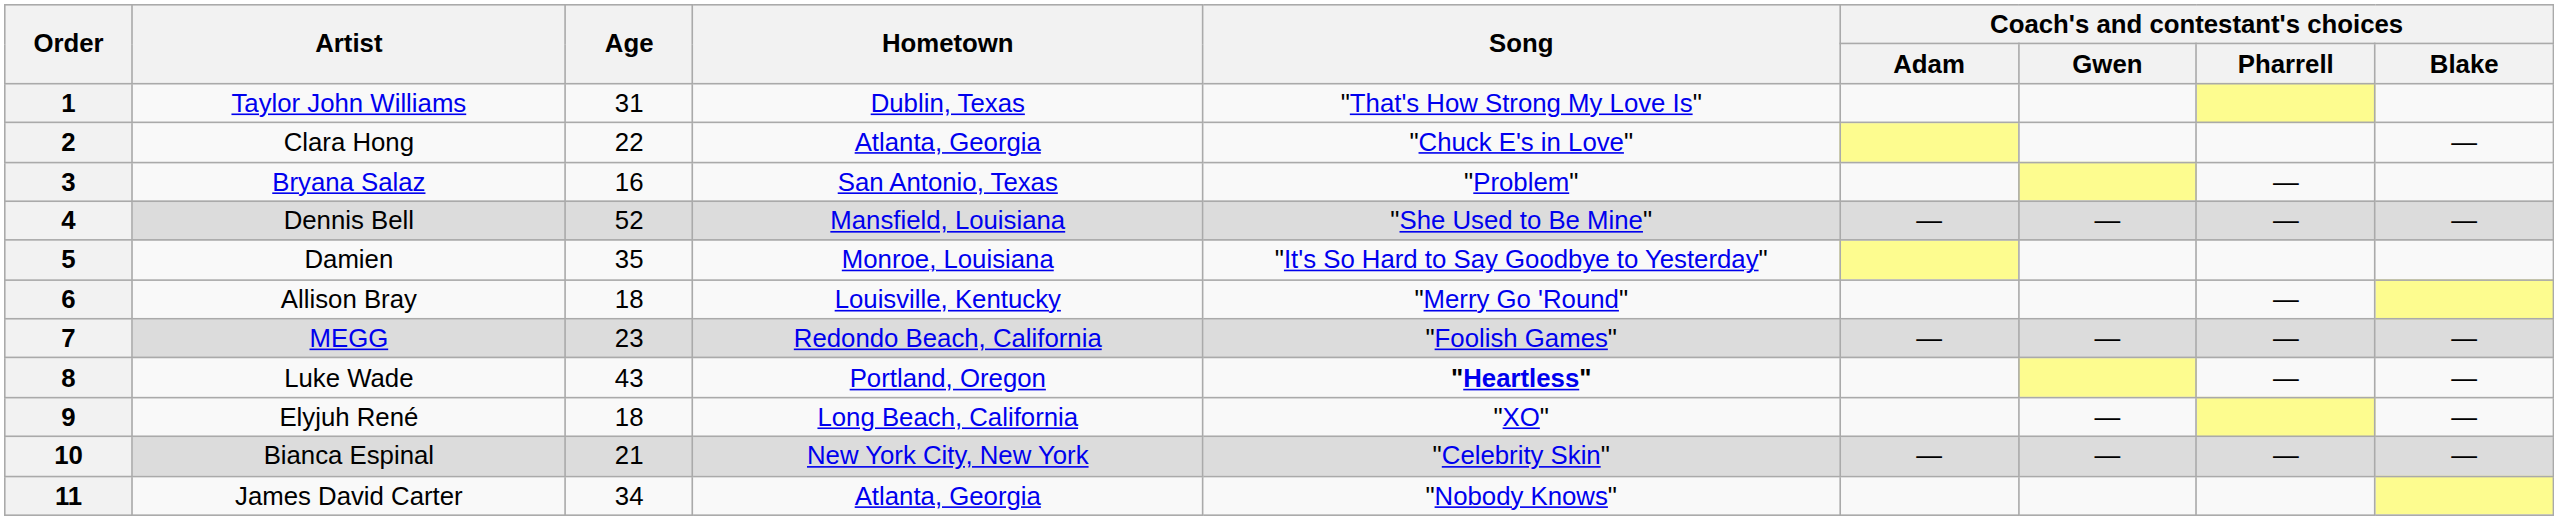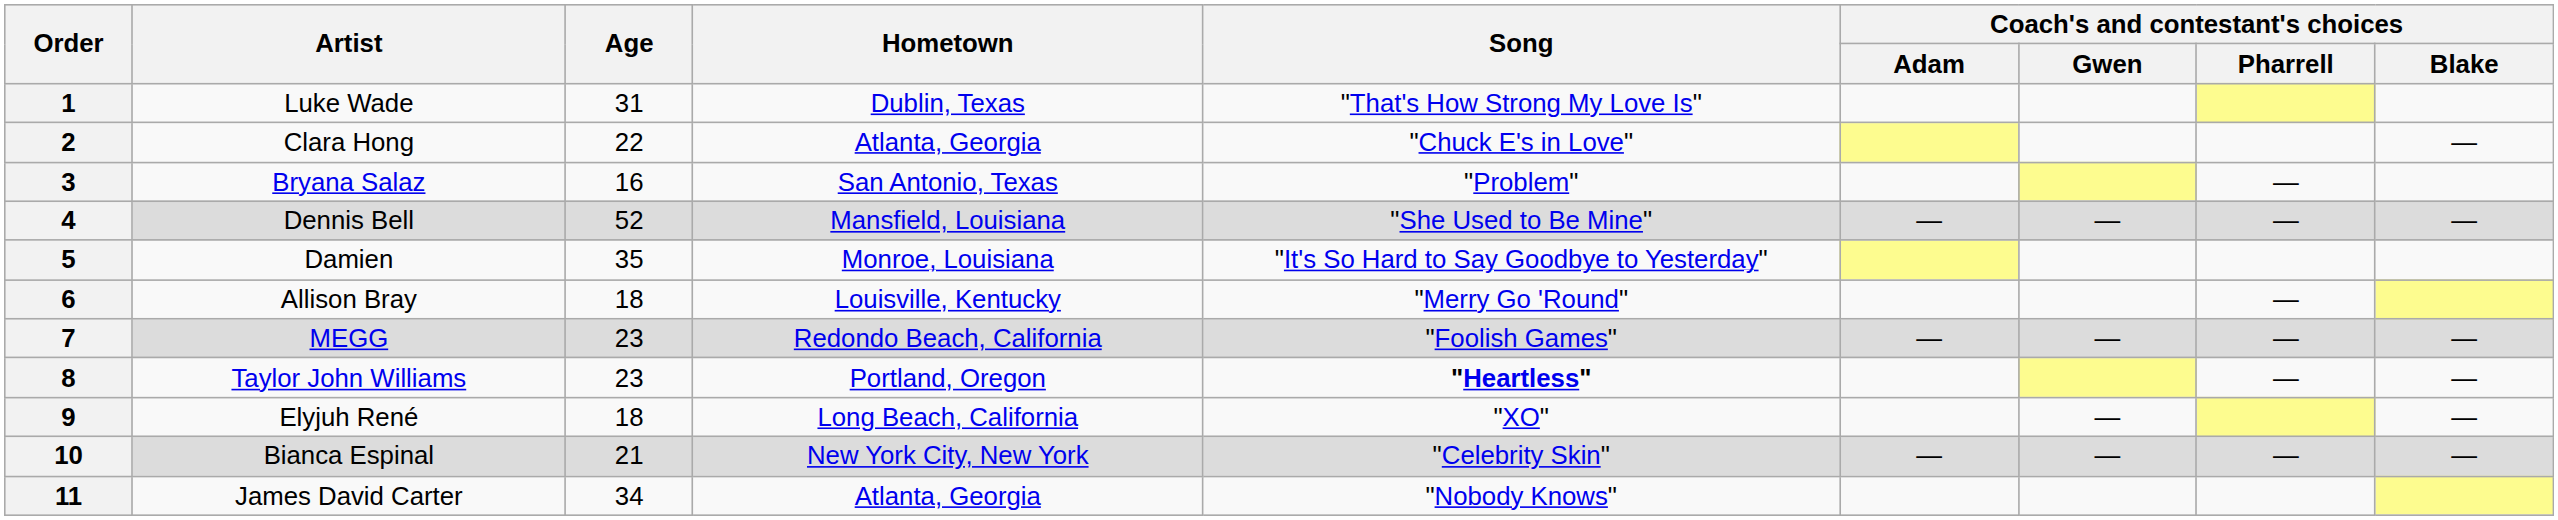1 | Artist: Taylor John Williams -> Luke Wade
8 | Artist: Luke Wade -> Taylor John Williams
8 | Age: 43 -> 23
